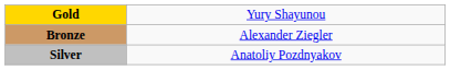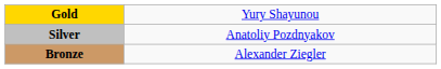rows swapped: Silver <-> Bronze
